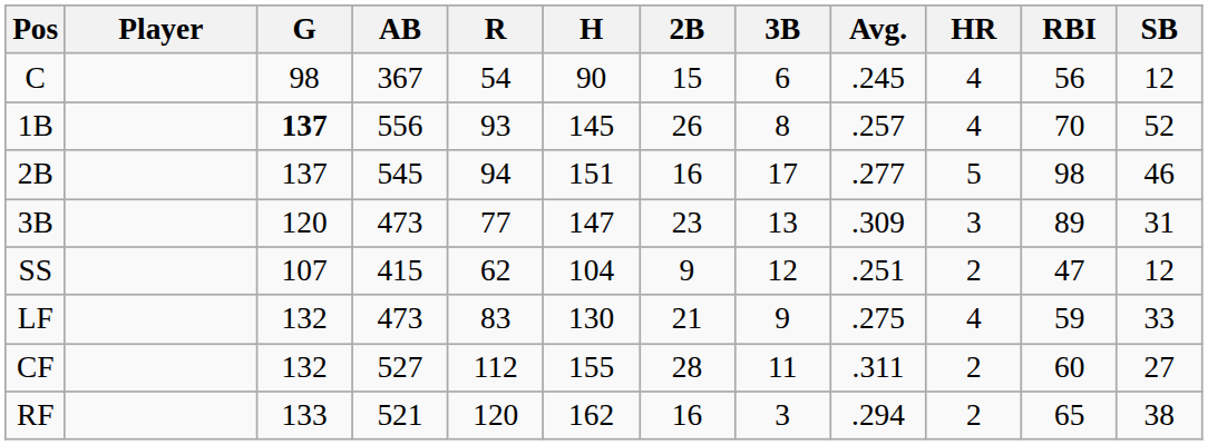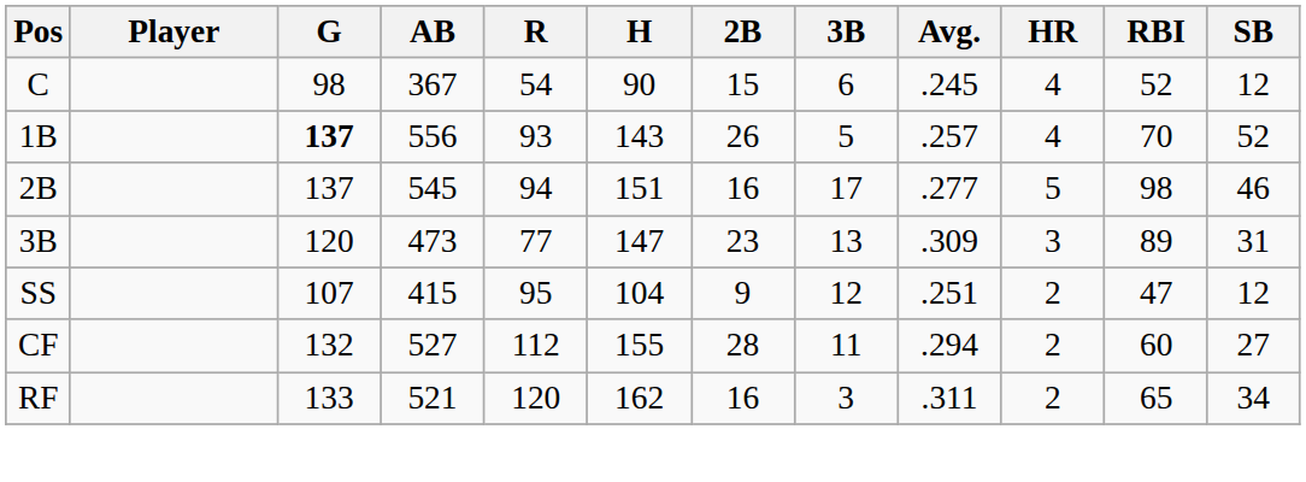C | RBI: 56 -> 52
1B | H: 145 -> 143
1B | 3B: 8 -> 5
SS | R: 62 -> 95
- row: LF | 132 | 473 | 83 | 130 | 21 | 9 | .275 | 4 | 59 | 33
CF | Avg.: .311 -> .294
RF | Avg.: .294 -> .311
RF | SB: 38 -> 34
